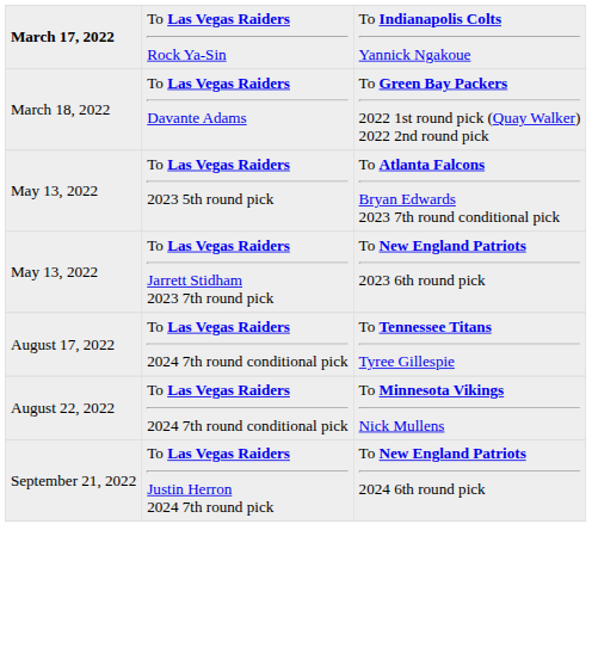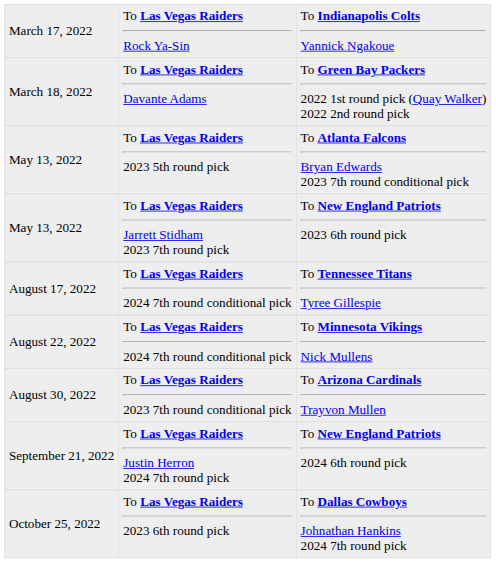To Indianapolis Colts Yannick Ngakoue | column 1: bold -> normal
+ row: August 30, 2022 | To Las Vegas Raiders 2023 7th round conditional pick | To Arizona Cardinals Trayvon Mullen
+ row: October 25, 2022 | To Las Vegas Raiders 2023 6th round pick | To Dallas Cowboys Johnathan Hankins 2024 7th round pick
